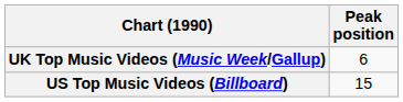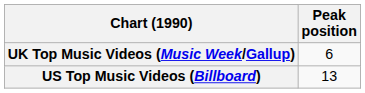US Top Music Videos (Billboard) | Peak position: 15 -> 13
